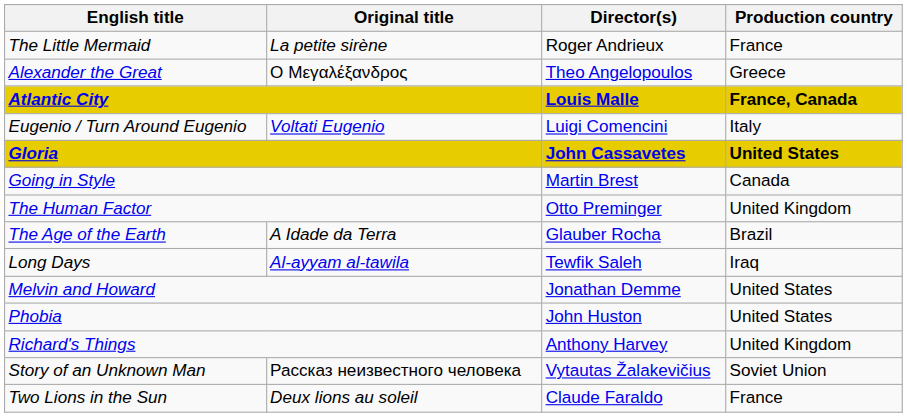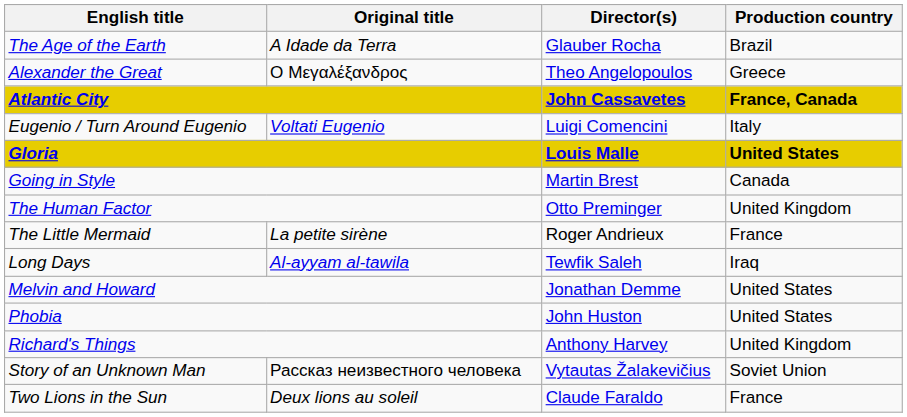rows swapped: The Age of the Earth <-> The Little Mermaid
Atlantic City | Director(s): Louis Malle -> John Cassavetes
Gloria | Director(s): John Cassavetes -> Louis Malle
